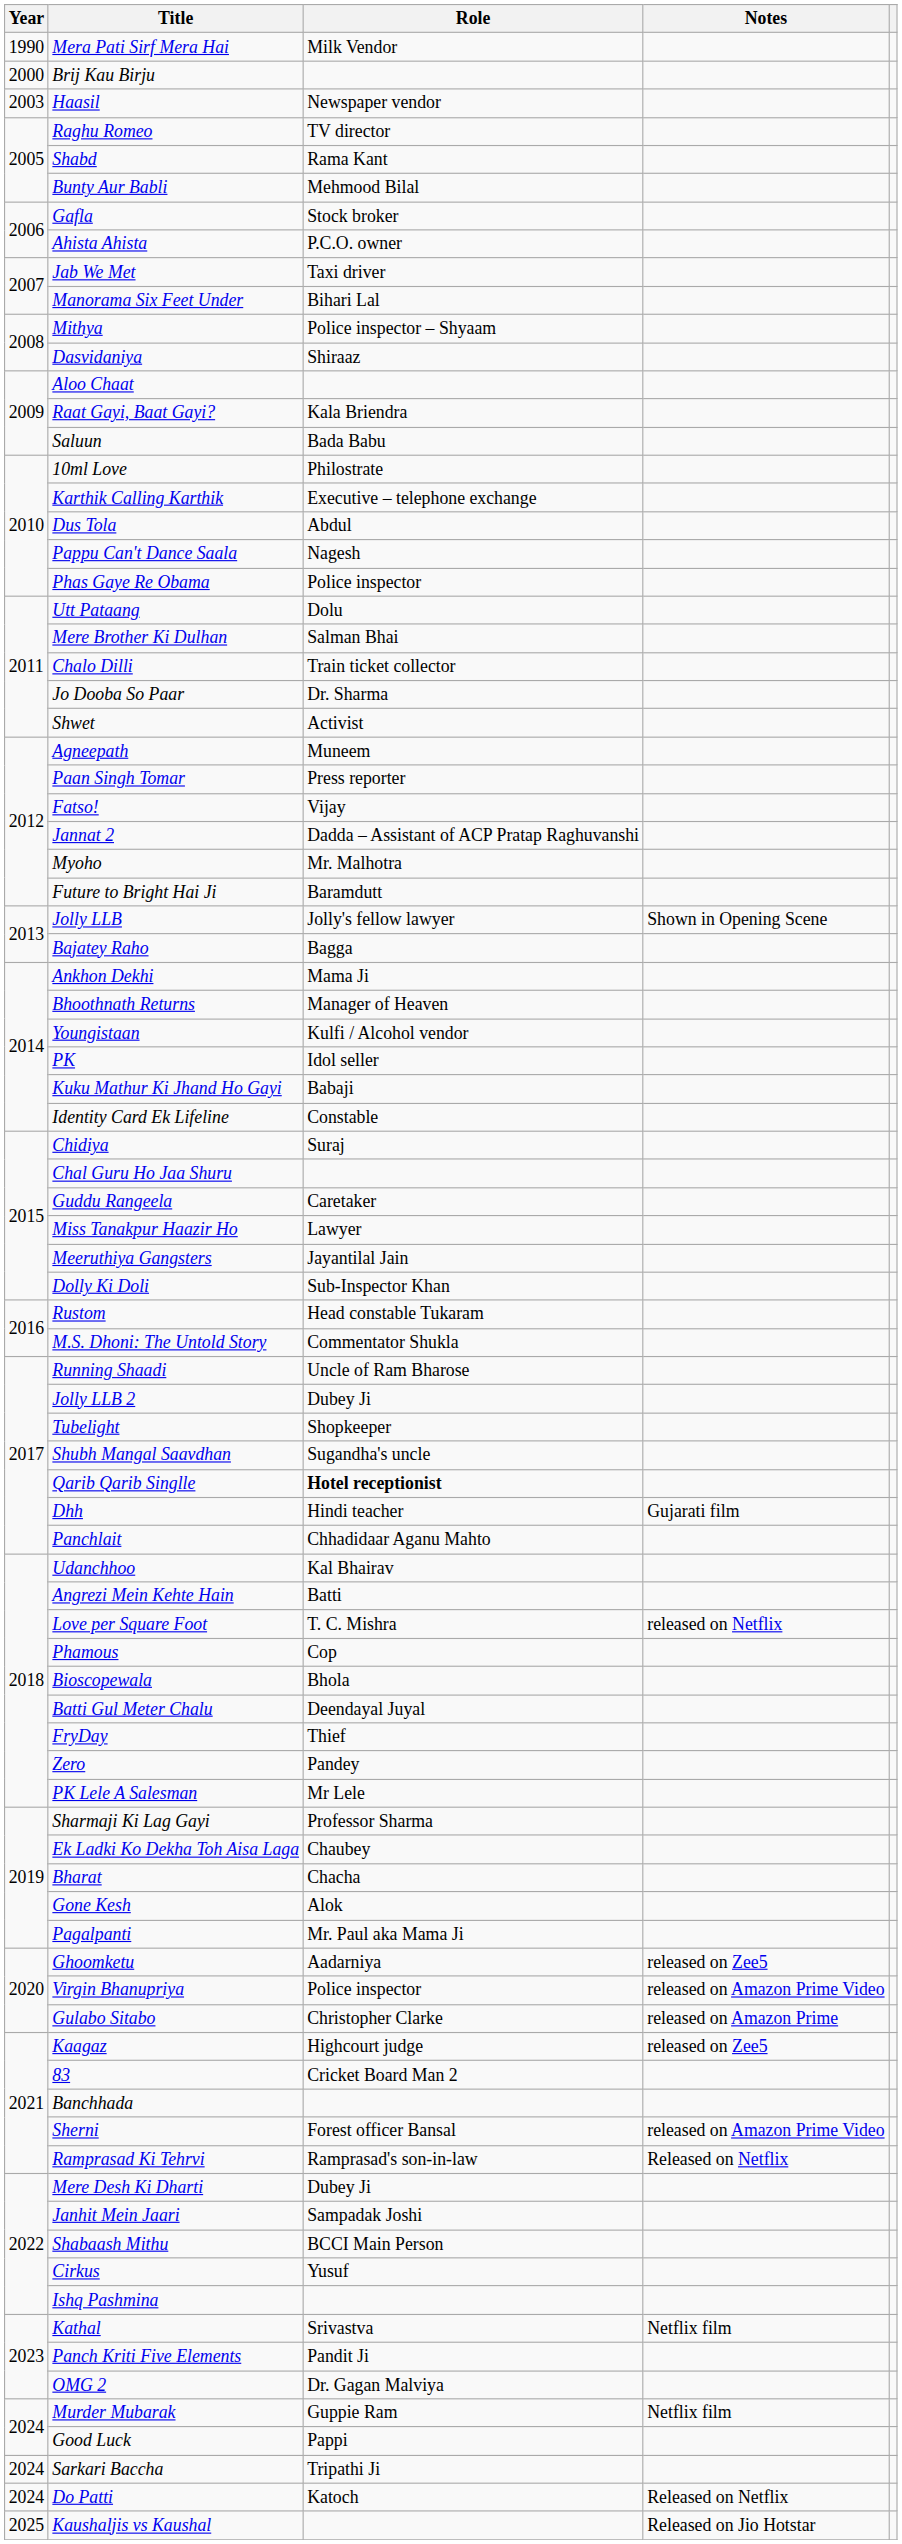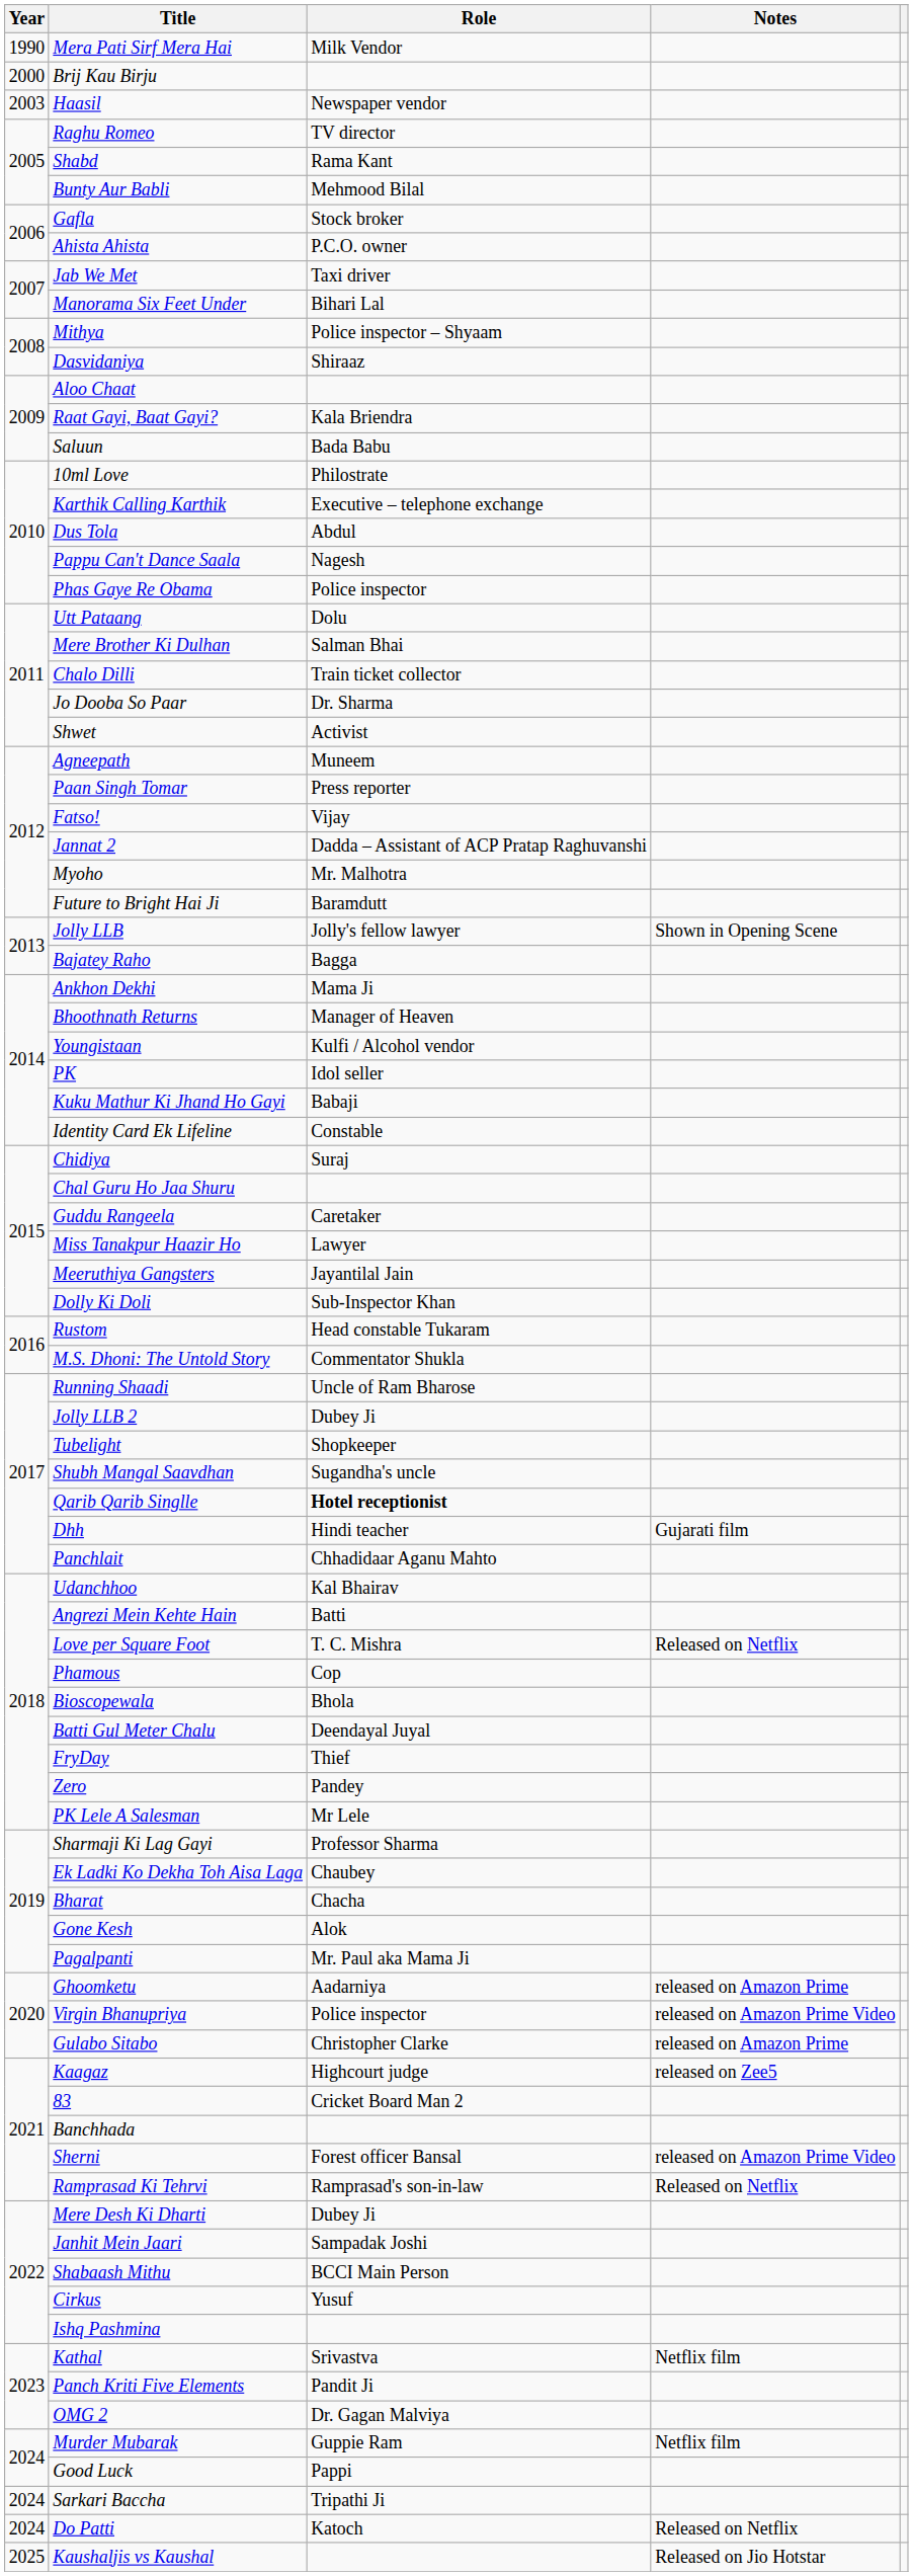Love per Square Foot | Notes: released on Netflix -> Released on Netflix
Ghoomketu | Notes: released on Zee5 -> released on Amazon Prime
